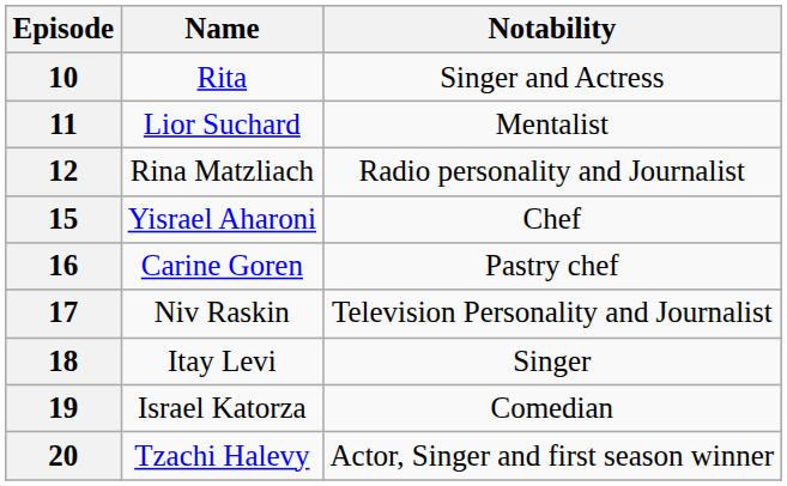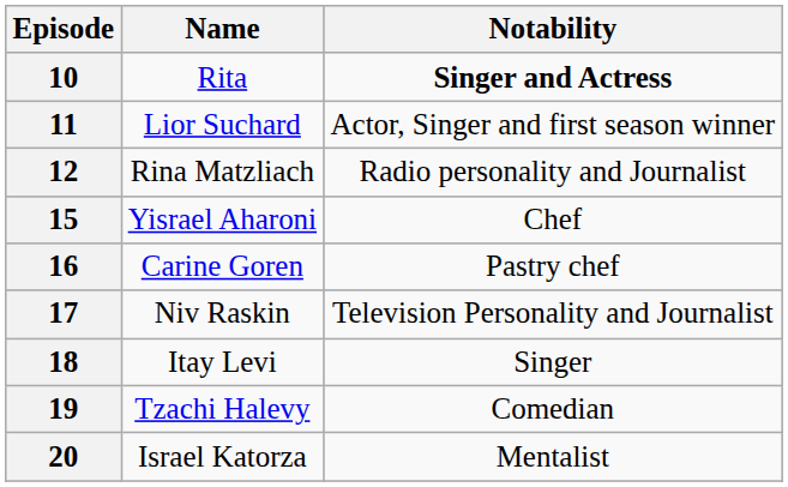10 | Notability: normal -> bold
11 | Notability: Mentalist -> Actor, Singer and first season winner
19 | Name: Israel Katorza -> Tzachi Halevy
20 | Name: Tzachi Halevy -> Israel Katorza
20 | Notability: Actor, Singer and first season winner -> Mentalist
